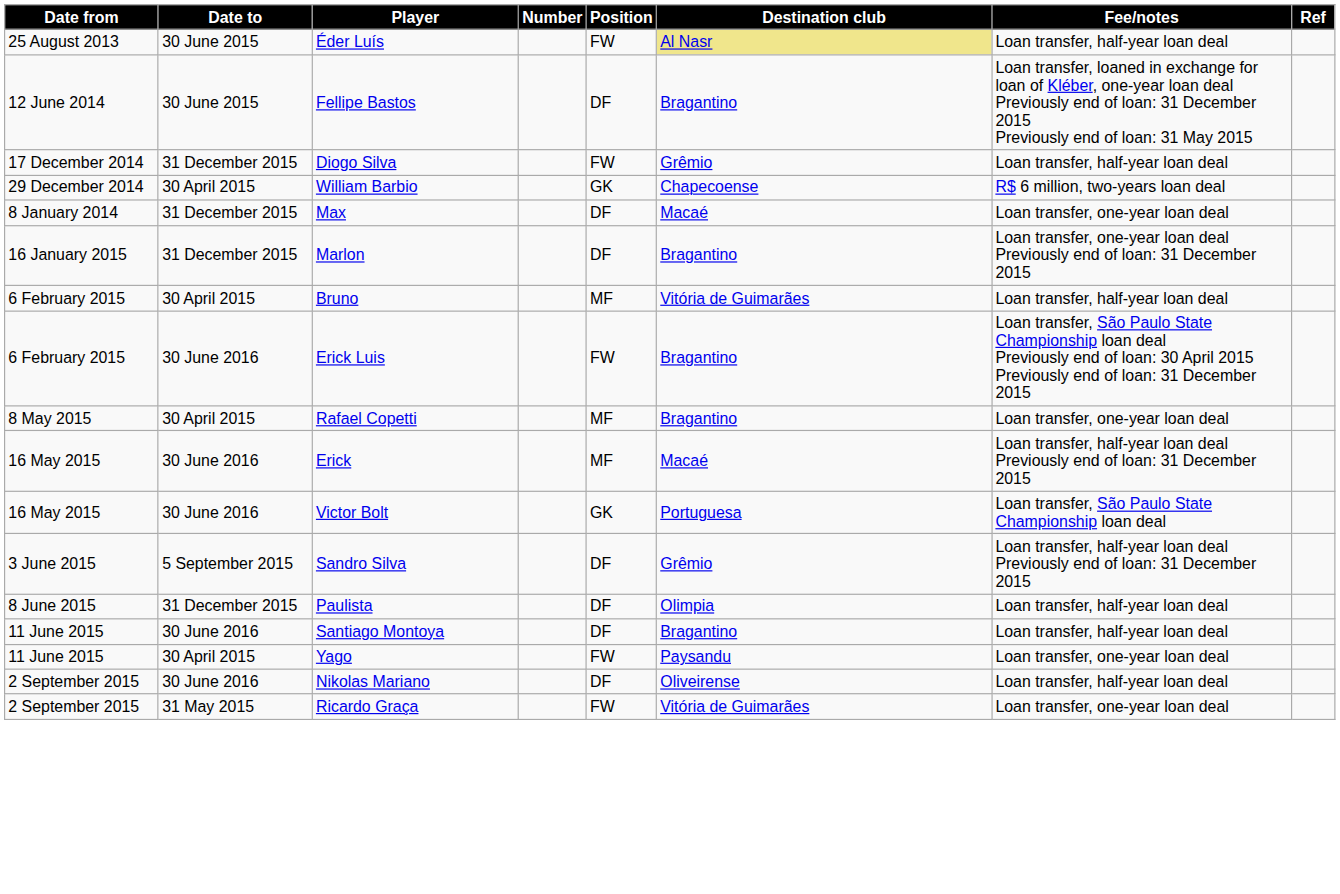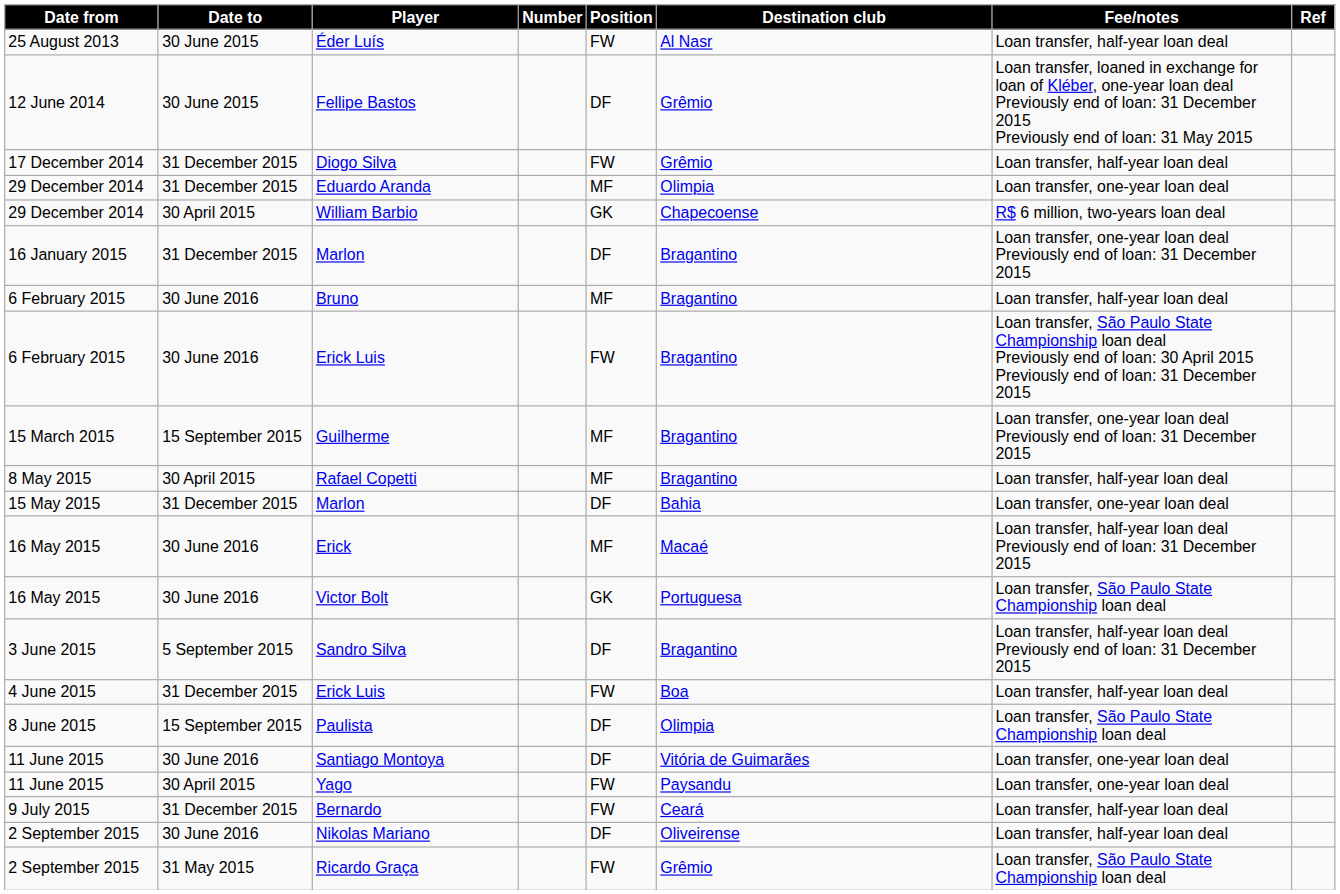Éder Luís | Destination club: khaki background -> no background
Fellipe Bastos | Destination club: Bragantino -> Grêmio
+ row: 29 December 2014 | 31 December 2015 | Eduardo Aranda | MF | Olimpia | Loan transfer, one-year loan deal
- row: 8 January 2014 | 31 December 2015 | Max | DF | Macaé | Loan transfer, one-year loan deal
Bruno | Date to: 30 April 2015 -> 30 June 2016
Bruno | Destination club: Vitória de Guimarães -> Bragantino
+ row: 15 March 2015 | 15 September 2015 | Guilherme | MF | Bragantino | Loan transfer, one-year loan deal Previously end of loan: 31 December 2015
Rafael Copetti | Fee/notes: Loan transfer, one-year loan deal -> Loan transfer, half-year loan deal
+ row: 15 May 2015 | 31 December 2015 | Marlon | DF | Bahia | Loan transfer, one-year loan deal
Sandro Silva | Destination club: Grêmio -> Bragantino
+ row: 4 June 2015 | 31 December 2015 | Erick Luis | FW | Boa | Loan transfer, half-year loan deal
Paulista | Date to: 31 December 2015 -> 15 September 2015
Paulista | Fee/notes: Loan transfer, half-year loan deal -> Loan transfer, São Paulo State Championship loan deal
Santiago Montoya | Destination club: Bragantino -> Vitória de Guimarães
Santiago Montoya | Fee/notes: Loan transfer, half-year loan deal -> Loan transfer, one-year loan deal
+ row: 9 July 2015 | 31 December 2015 | Bernardo | FW | Ceará | Loan transfer, half-year loan deal
Ricardo Graça | Destination club: Vitória de Guimarães -> Grêmio
Ricardo Graça | Fee/notes: Loan transfer, one-year loan deal -> Loan transfer, São Paulo State Championship loan deal
